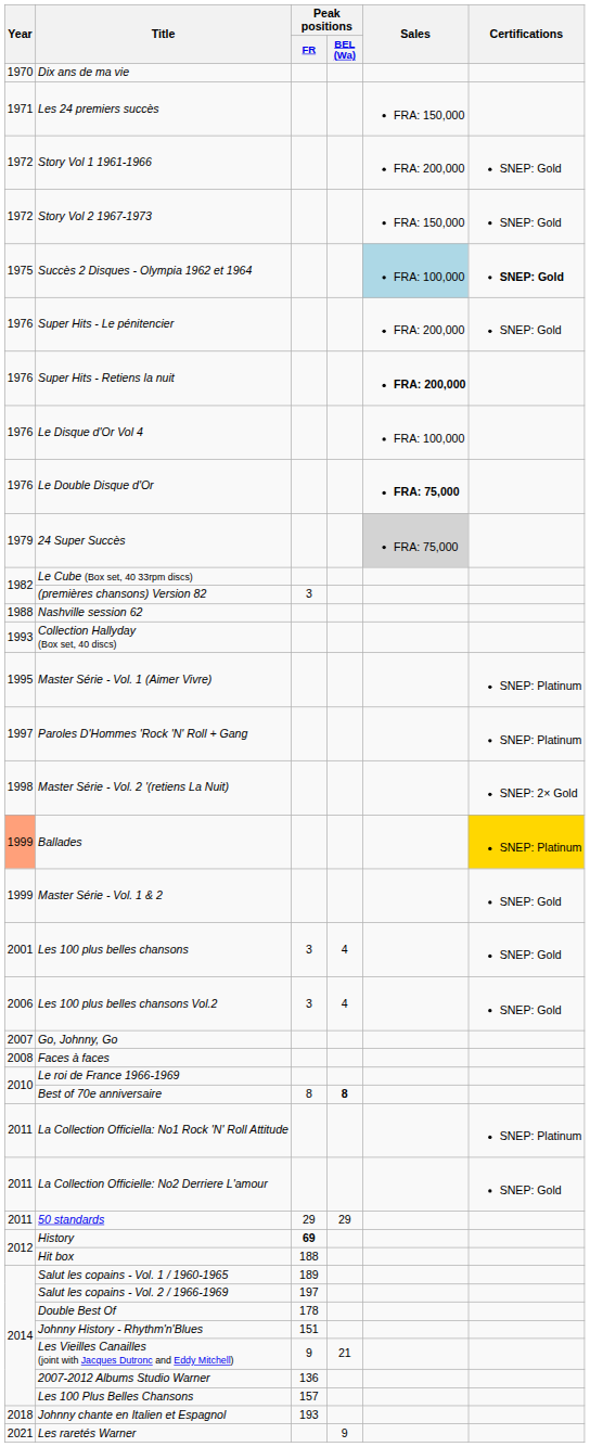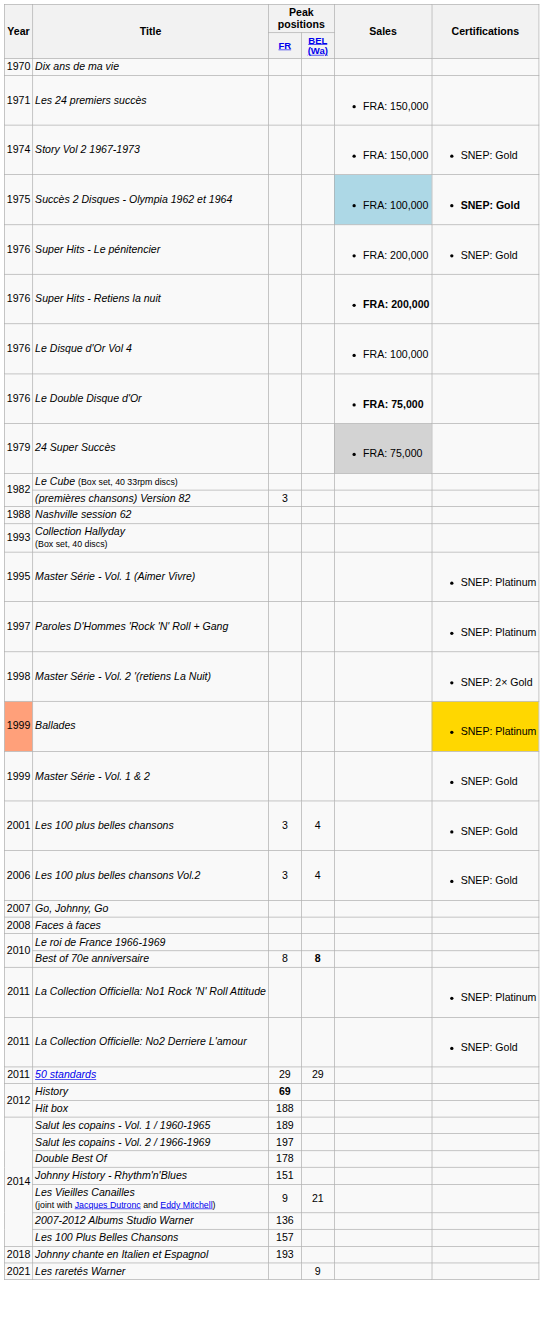- row: 1972 | Story Vol 1 1961-1966 | FRA: 200,000 | SNEP: Gold
Story Vol 2 1967-1973 | Year: 1972 -> 1974
